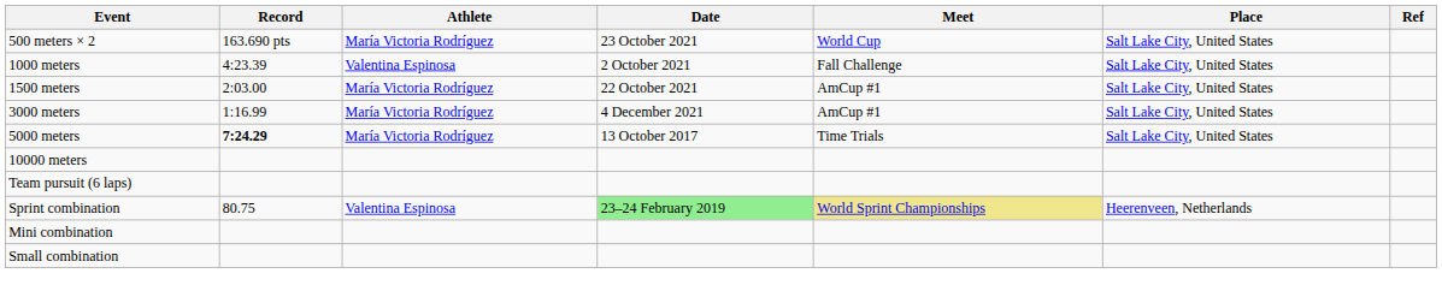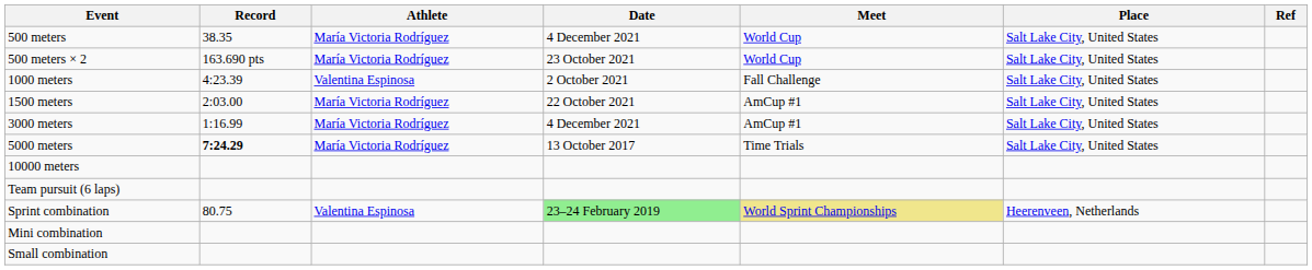+ row: 500 meters | 38.35 | María Victoria Rodríguez | 4 December 2021 | World Cup | Salt Lake City, United States
